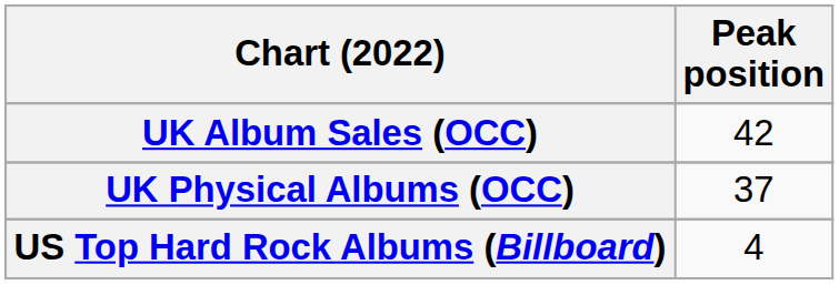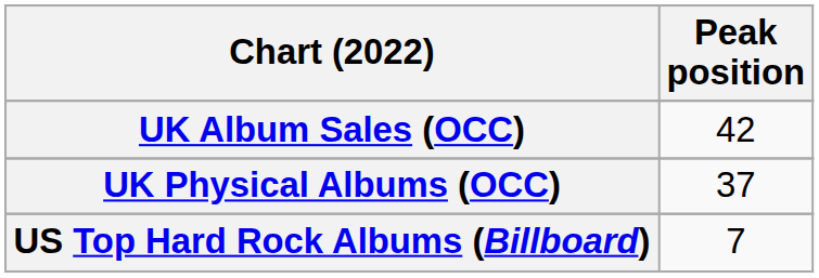US Top Hard Rock Albums (Billboard) | Peak position: 4 -> 7
